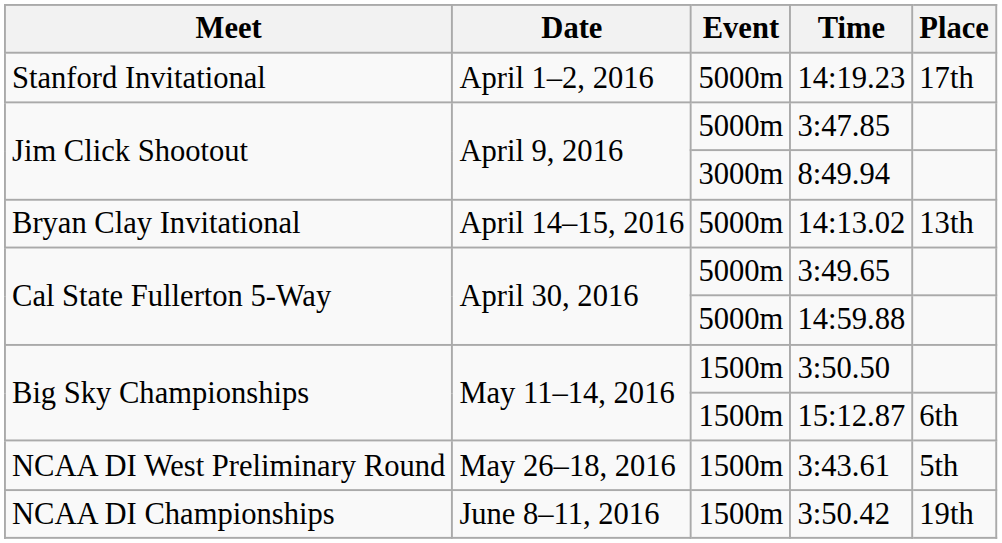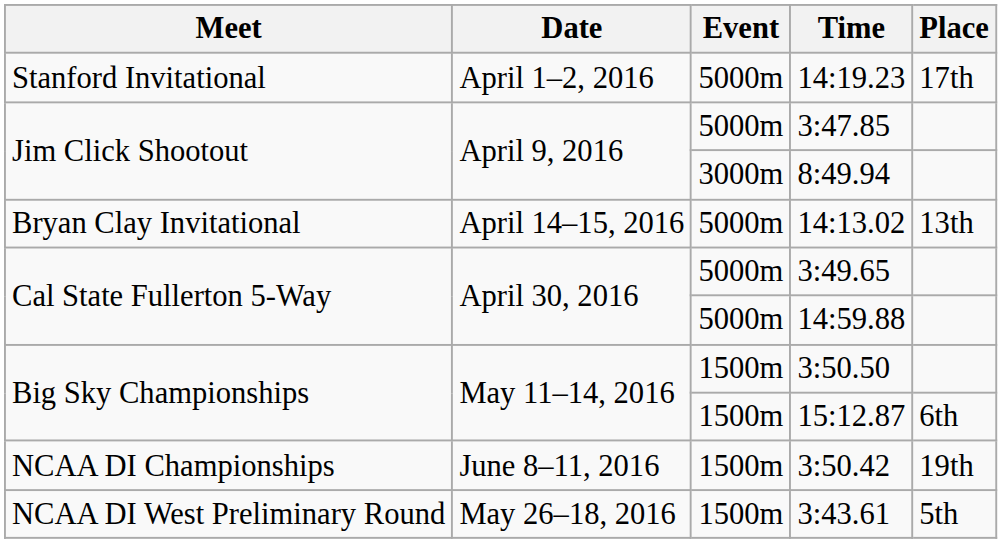rows swapped: 3:43.61 <-> 3:50.42
